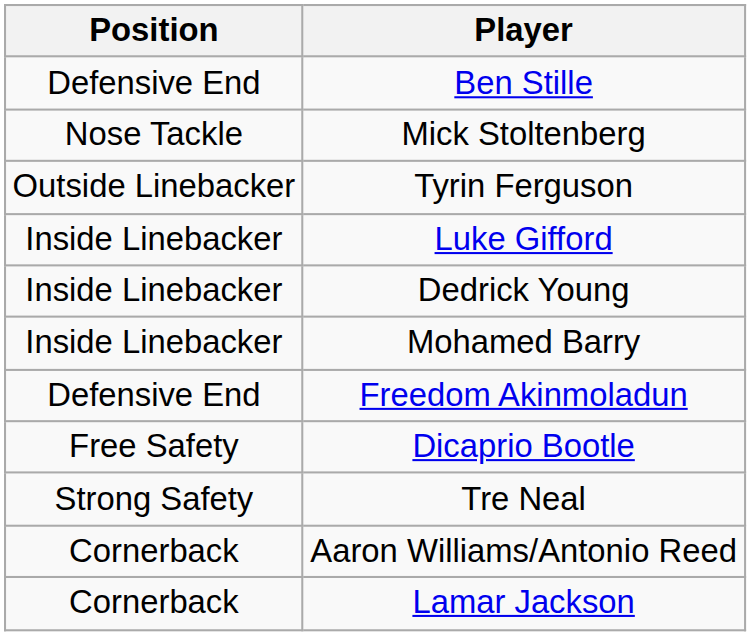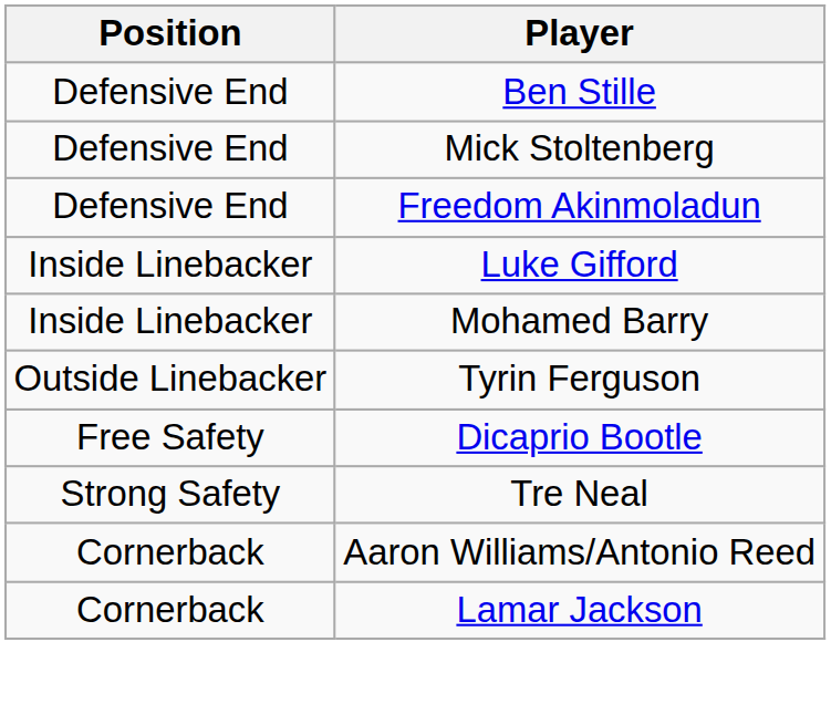Mick Stoltenberg | Position: Nose Tackle -> Defensive End
rows swapped: Freedom Akinmoladun <-> Tyrin Ferguson
- row: Inside Linebacker | Dedrick Young
